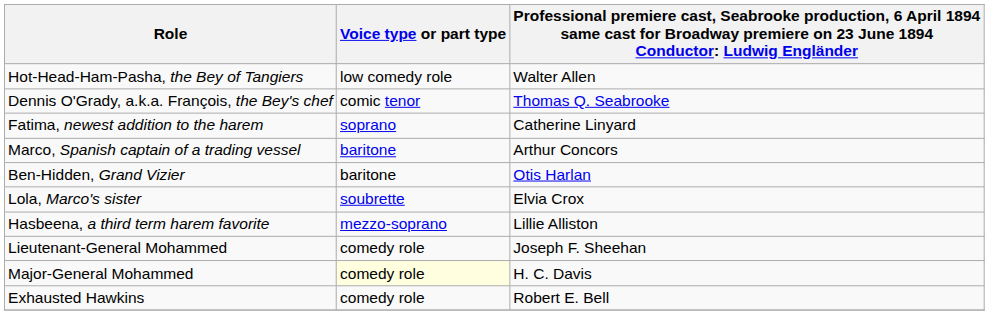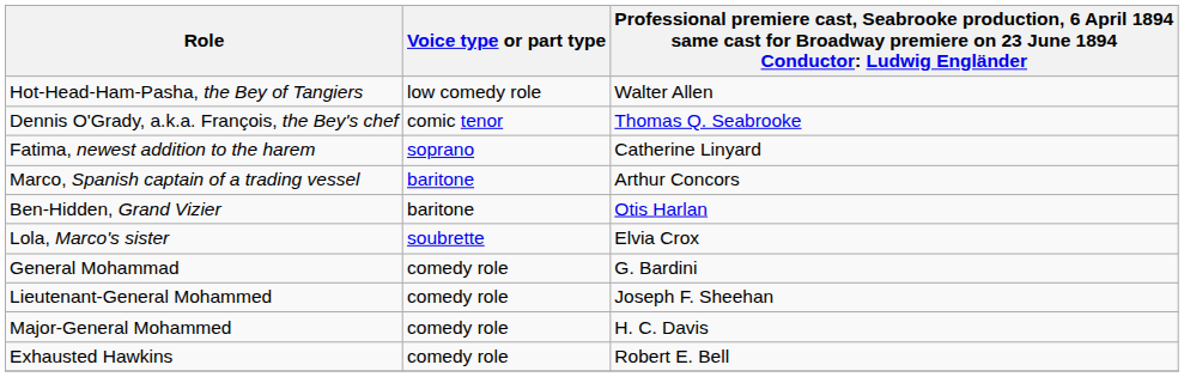- row: Hasbeena, a third term harem favorite | mezzo-soprano | Lillie Alliston
+ row: General Mohammad | comedy role | G. Bardini
Major-General Mohammed | Voice type or part type: lightyellow background -> no background
